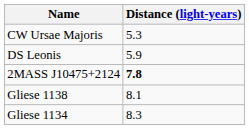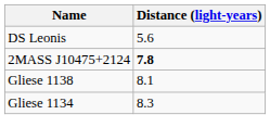- row: CW Ursae Majoris | 5.3
DS Leonis | Distance (light-years): 5.9 -> 5.6
